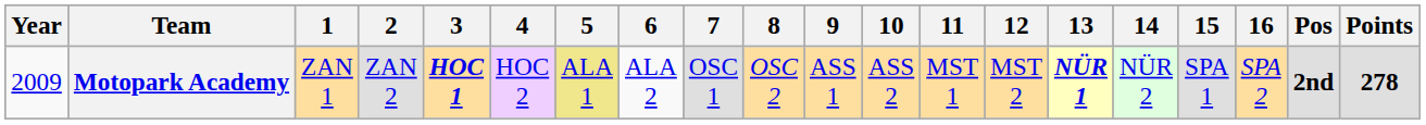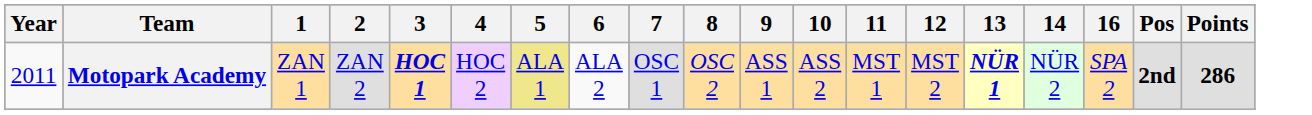- column: 15 | SPA 1
Motopark Academy | Year: 2009 -> 2011
Motopark Academy | Points: 278 -> 286
